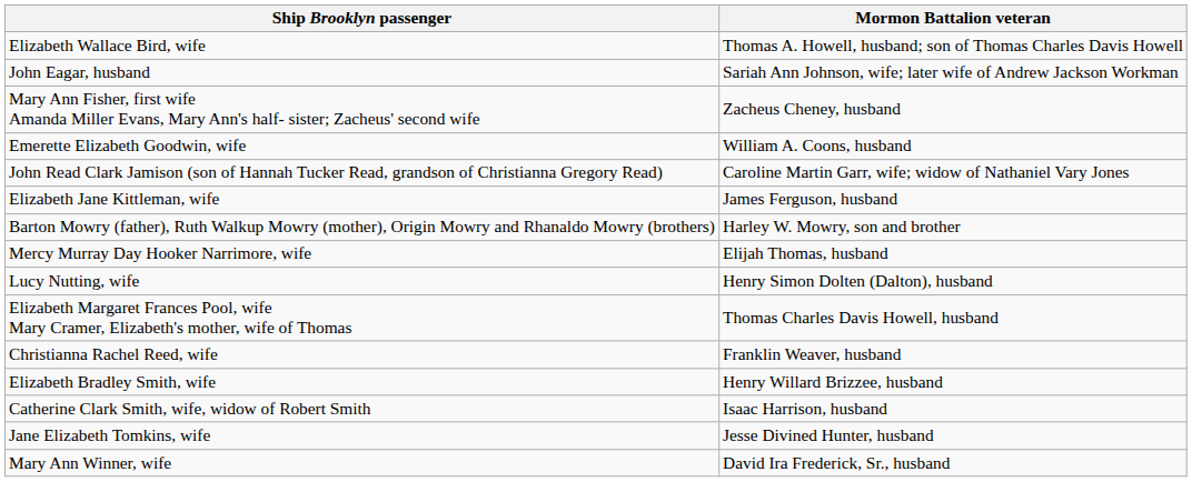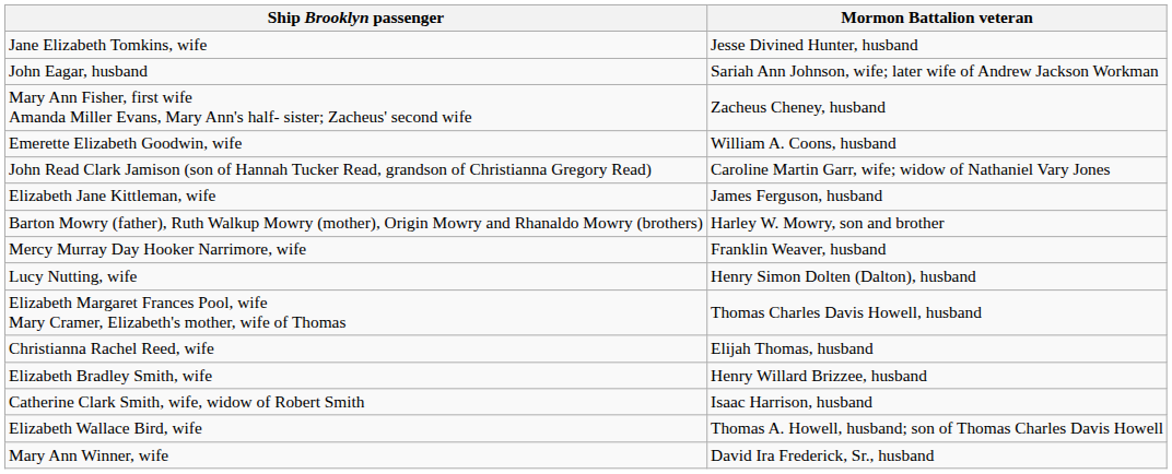rows swapped: Elizabeth Wallace Bird, wife <-> Jane Elizabeth Tomkins, wife
Mercy Murray Day Hooker Narrimore, wife | Mormon Battalion veteran: Elijah Thomas, husband -> Franklin Weaver, husband
Christianna Rachel Reed, wife | Mormon Battalion veteran: Franklin Weaver, husband -> Elijah Thomas, husband
